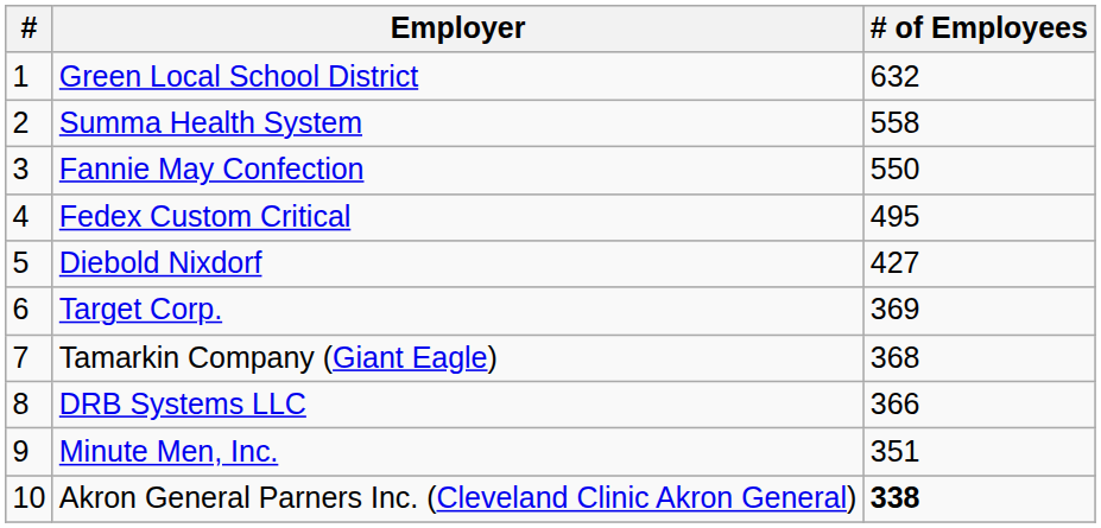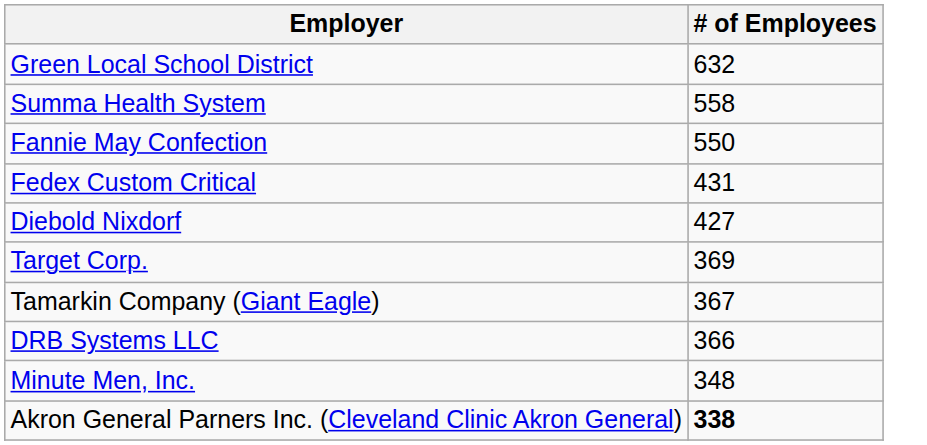- column: # | 1 | 2 | 3 | 4 | 5 | 6 | 7 | 8 | 9 | 10
Fedex Custom Critical | # of Employees: 495 -> 431
Tamarkin Company (Giant Eagle) | # of Employees: 368 -> 367
Minute Men, Inc. | # of Employees: 351 -> 348
